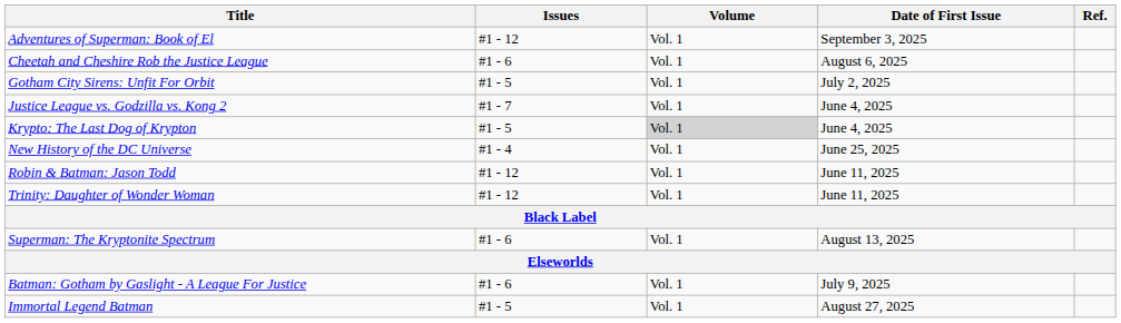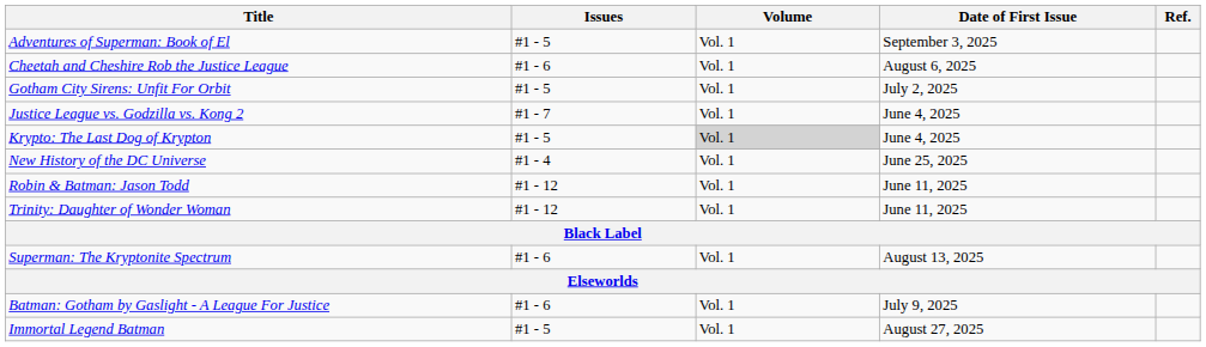Adventures of Superman: Book of El | Issues: #1 - 12 -> #1 - 5
